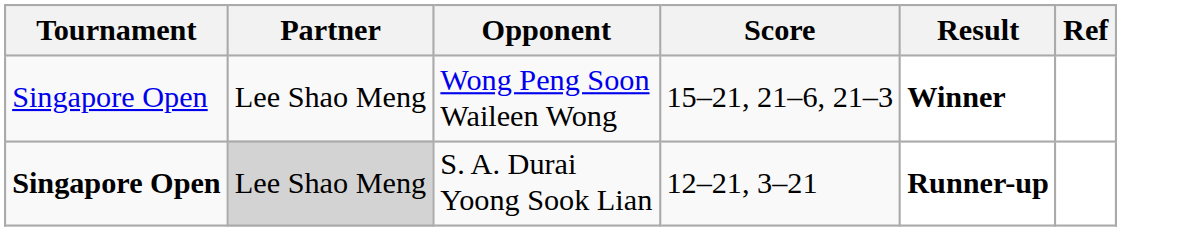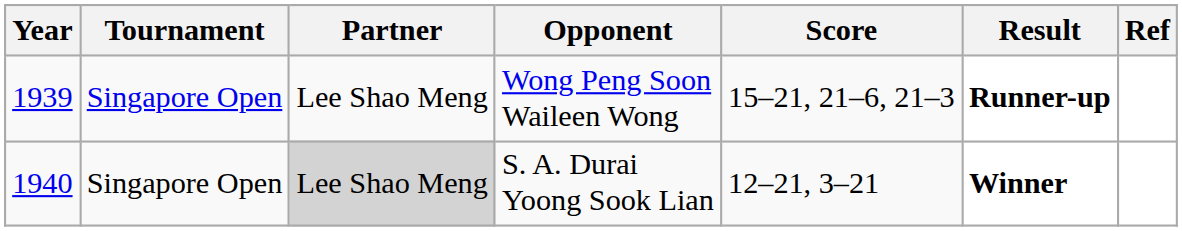+ column: Year | 1939 | 1940
Wong Peng Soon Waileen Wong | Result: Winner -> Runner-up
S. A. Durai Yoong Sook Lian | Tournament: bold -> normal
S. A. Durai Yoong Sook Lian | Result: Runner-up -> Winner
